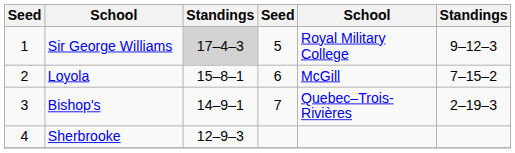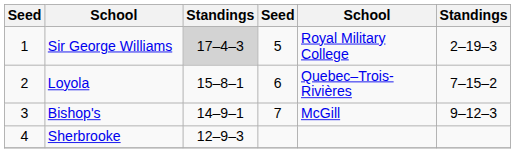Sir George Williams | column 6: 9–12–3 -> 2–19–3
Loyola | column 5: McGill -> Quebec–Trois-Rivières
Bishop's | column 5: Quebec–Trois-Rivières -> McGill
Bishop's | column 6: 2–19–3 -> 9–12–3
